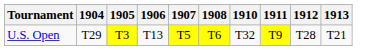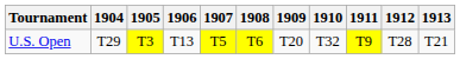+ column: 1909 | T20
